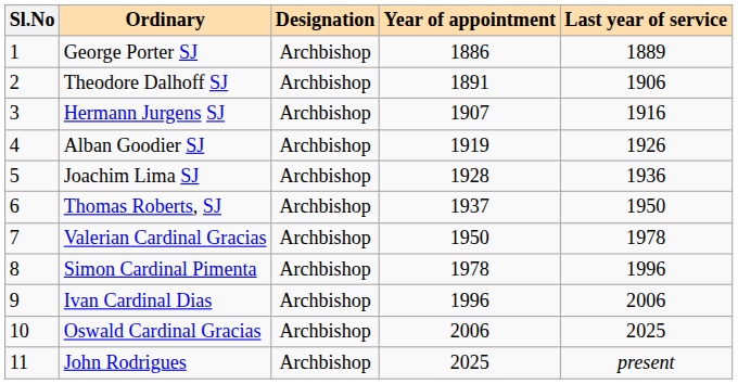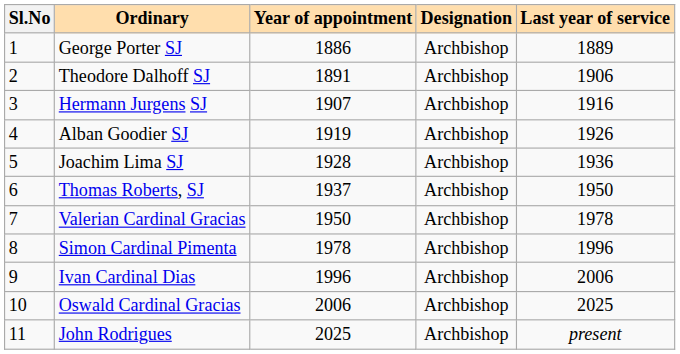columns swapped: Designation <-> Year of appointment
